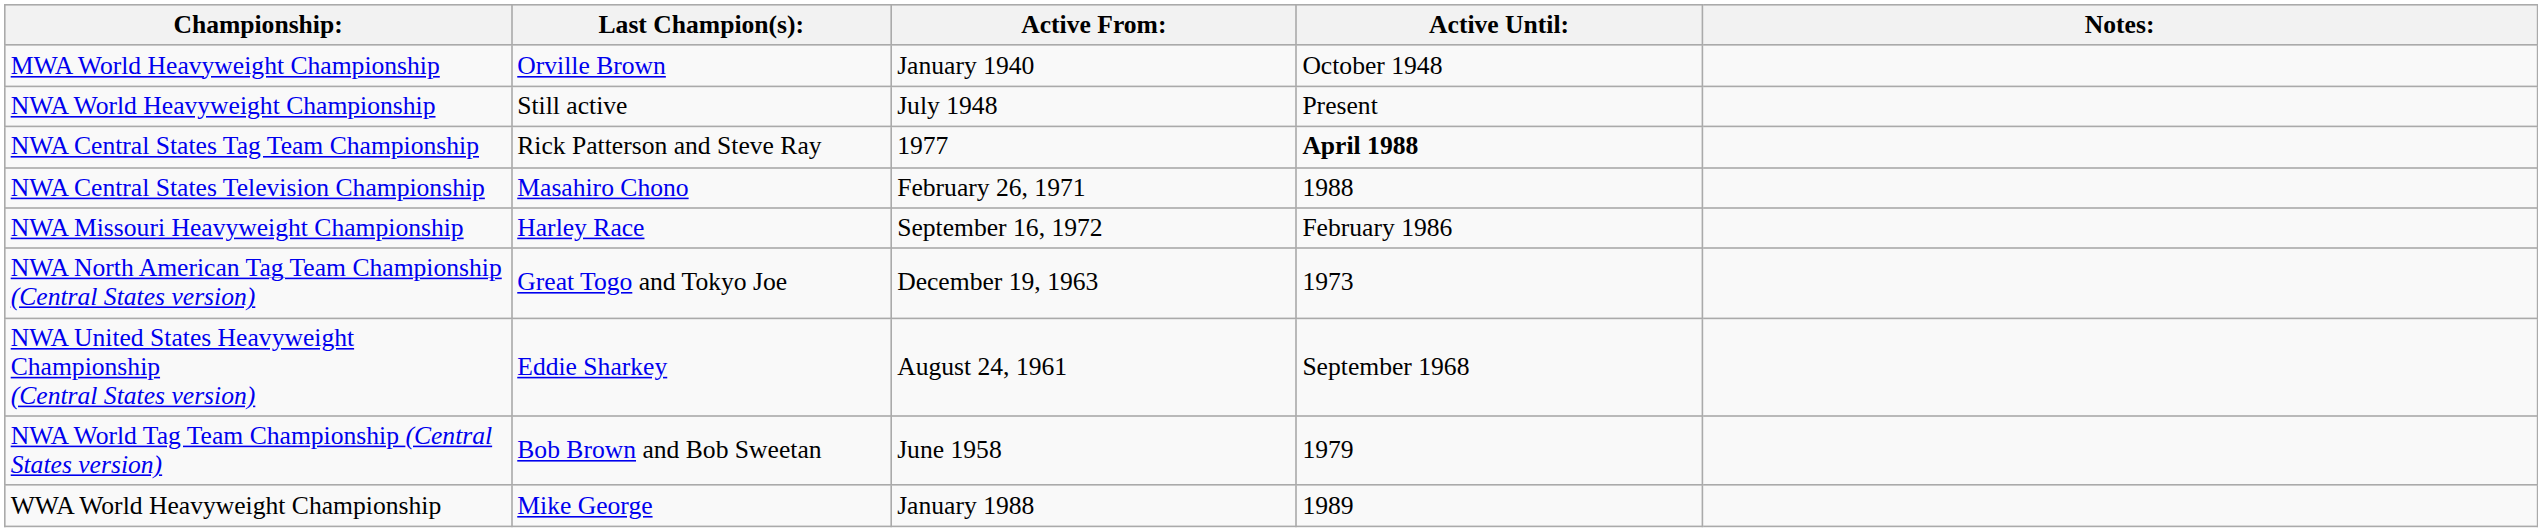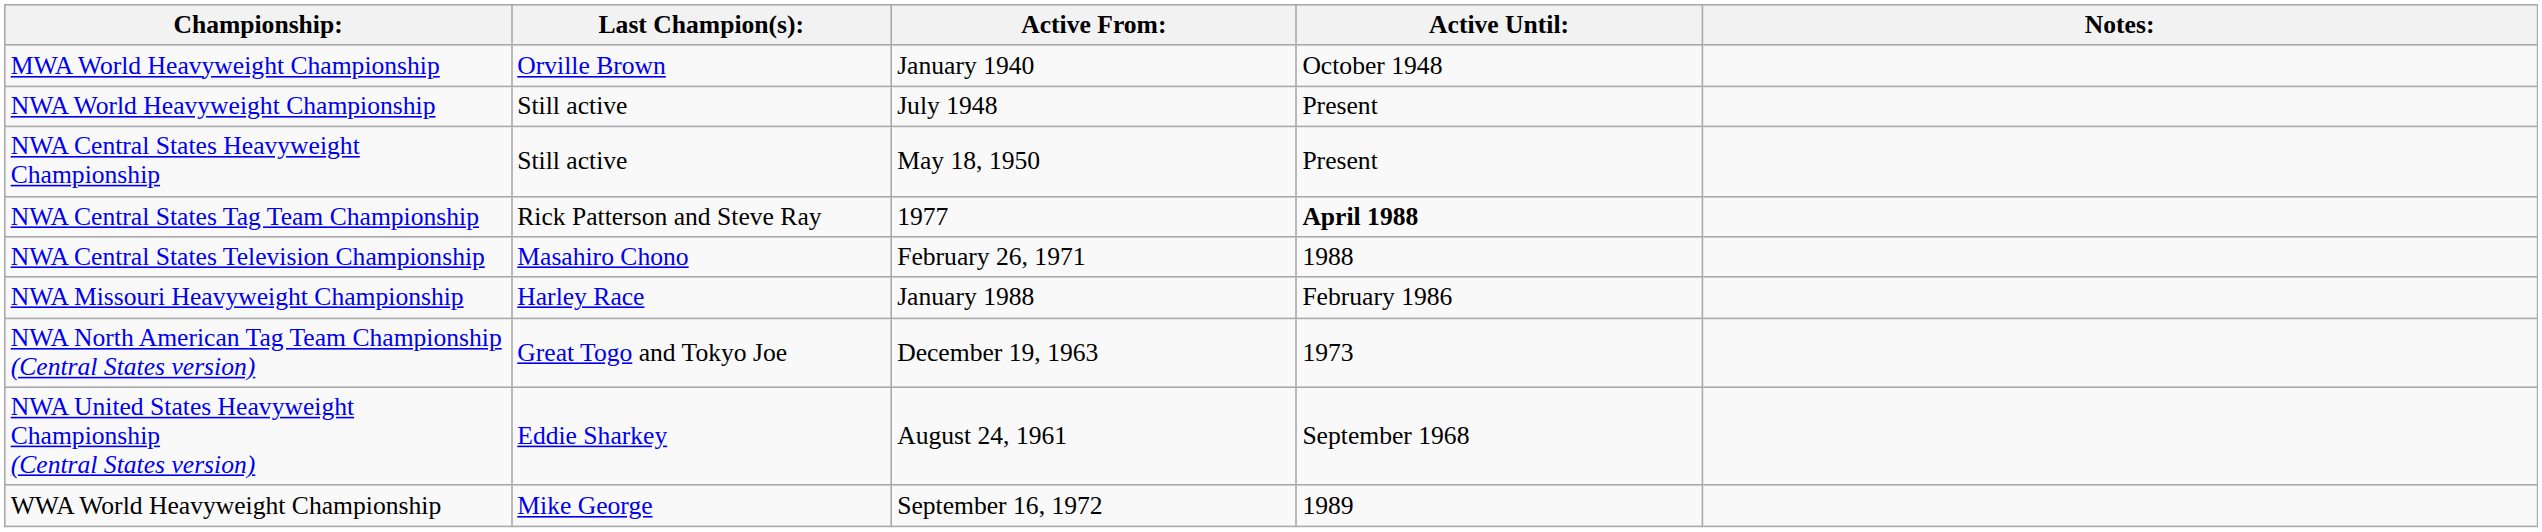+ row: NWA Central States Heavyweight Championship | Still active | May 18, 1950 | Present
NWA Missouri Heavyweight Championship | Active From:: September 16, 1972 -> January 1988
- row: NWA World Tag Team Championship (Central States version) | Bob Brown and Bob Sweetan | June 1958 | 1979
WWA World Heavyweight Championship | Active From:: January 1988 -> September 16, 1972
